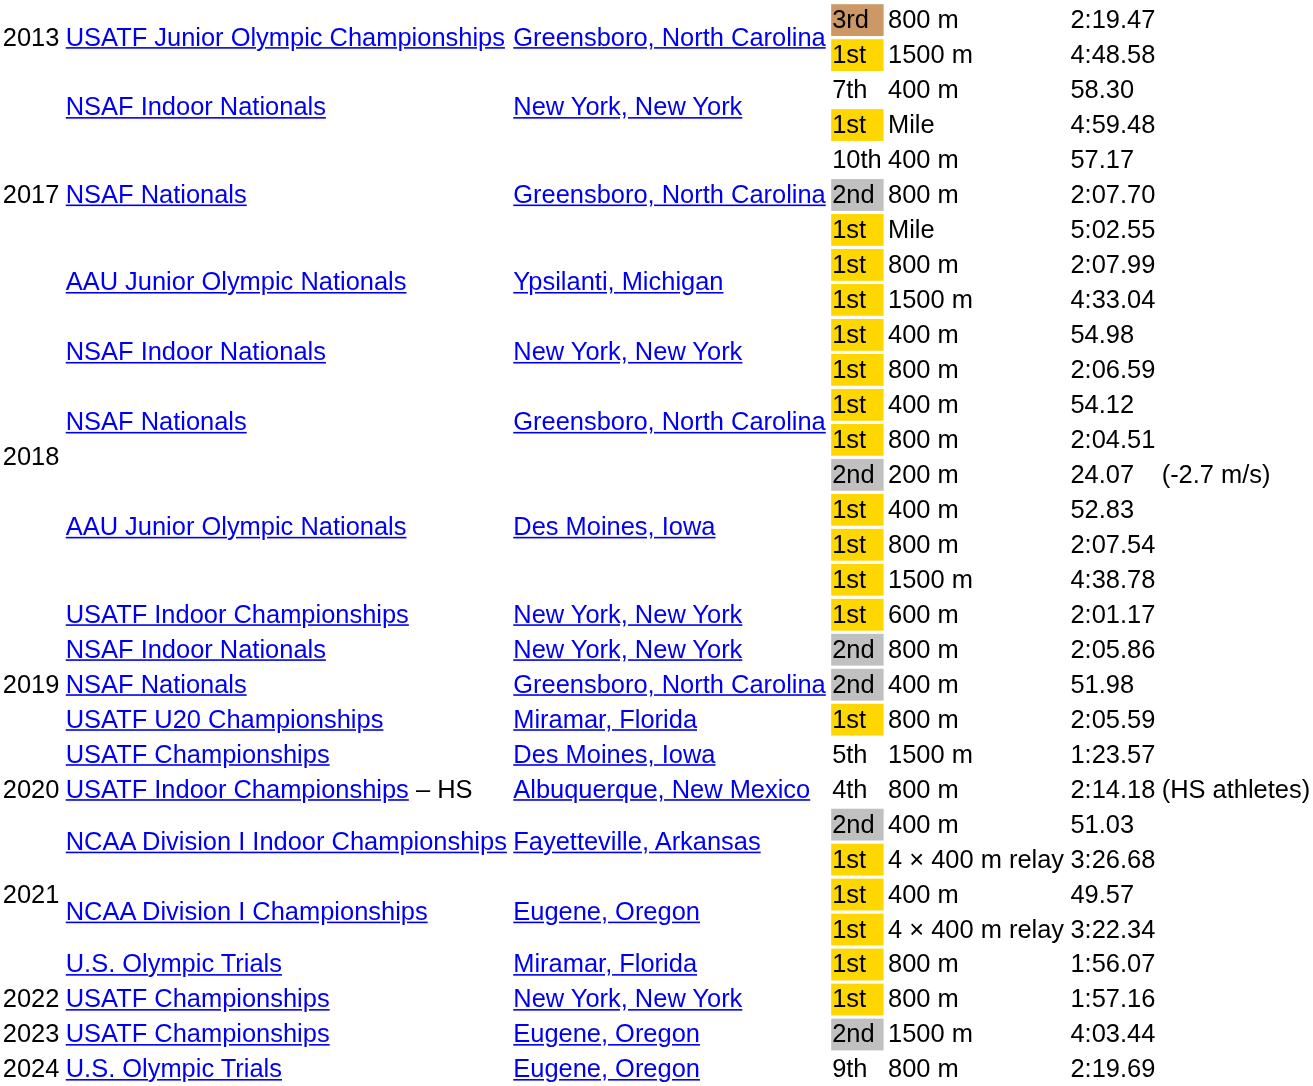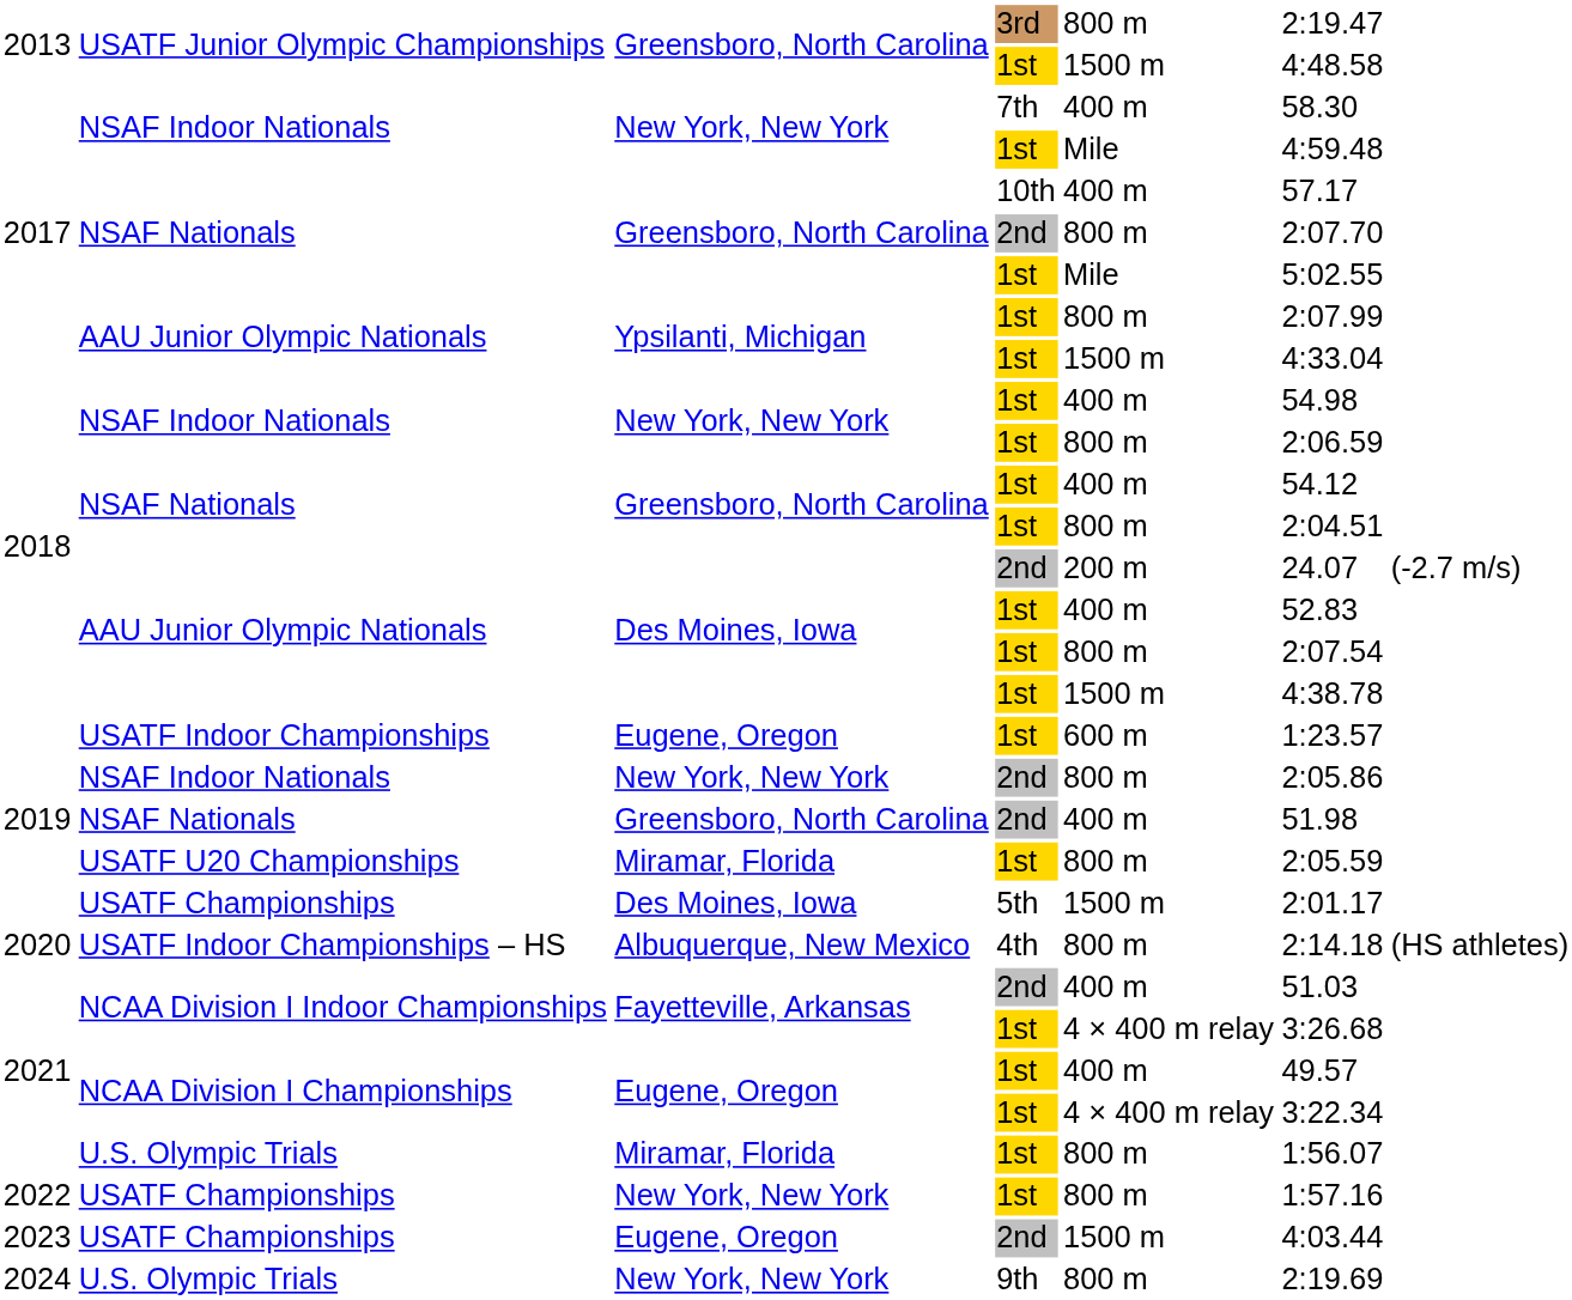USATF Indoor Championships | column 3: New York, New York -> Eugene, Oregon
USATF Indoor Championships | column 6: 2:01.17 -> 1:23.57
USATF Championships / 5th | column 6: 1:23.57 -> 2:01.17
U.S. Olympic Trials / 9th | column 3: Eugene, Oregon -> New York, New York
